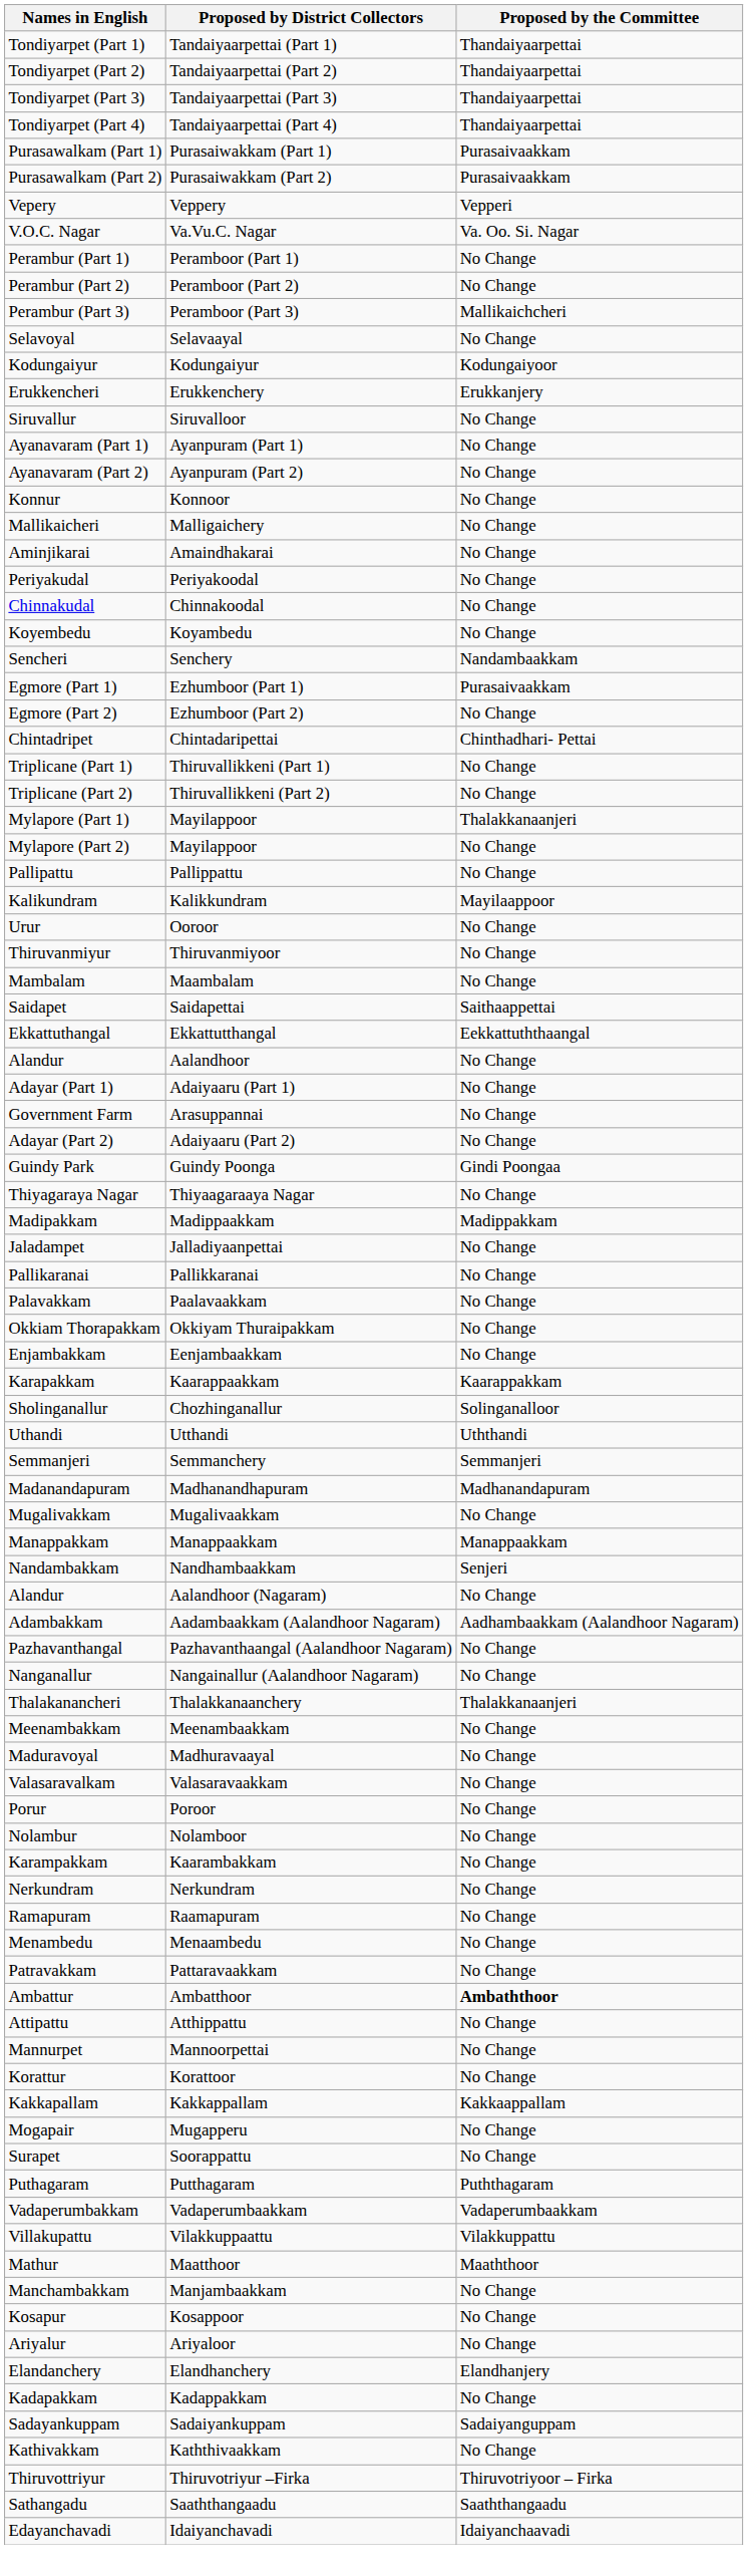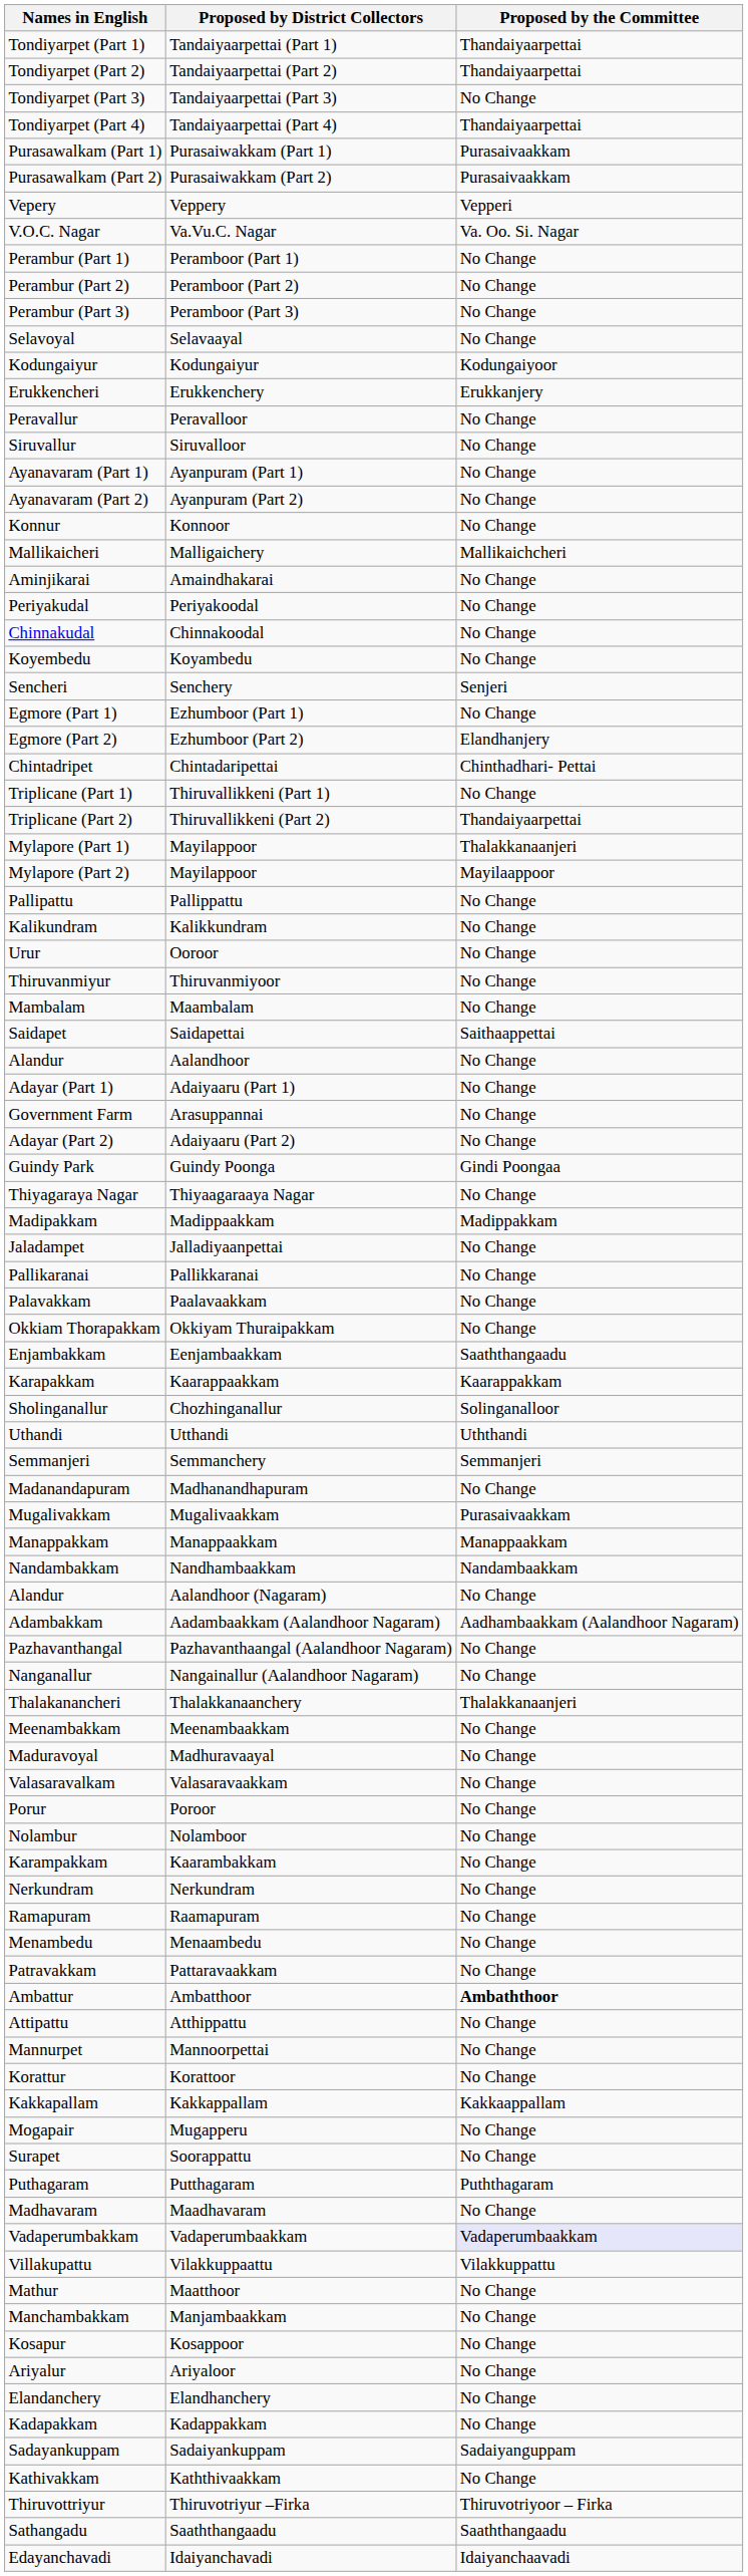Tondiyarpet (Part 3) | Proposed by the Committee: Thandaiyaarpettai -> No Change
Perambur (Part 3) | Proposed by the Committee: Mallikaichcheri -> No Change
+ row: Peravallur | Peravalloor | No Change
Mallikaicheri | Proposed by the Committee: No Change -> Mallikaichcheri
Sencheri | Proposed by the Committee: Nandambaakkam -> Senjeri
Egmore (Part 1) | Proposed by the Committee: Purasaivaakkam -> No Change
Egmore (Part 2) | Proposed by the Committee: No Change -> Elandhanjery
Triplicane (Part 2) | Proposed by the Committee: No Change -> Thandaiyaarpettai
Mylapore (Part 2) | Proposed by the Committee: No Change -> Mayilaappoor
Kalikundram | Proposed by the Committee: Mayilaappoor -> No Change
- row: Ekkattuthangal | Ekkattutthangal | Eekkattuththaangal
Enjambakkam | Proposed by the Committee: No Change -> Saaththangaadu
Madanandapuram | Proposed by the Committee: Madhanandapuram -> No Change
Mugalivakkam | Proposed by the Committee: No Change -> Purasaivaakkam
Nandambakkam | Proposed by the Committee: Senjeri -> Nandambaakkam
+ row: Madhavaram | Maadhavaram | No Change
Vadaperumbakkam | Proposed by the Committee: no background -> lavender background
Mathur | Proposed by the Committee: Maaththoor -> No Change
Elandanchery | Proposed by the Committee: Elandhanjery -> No Change
